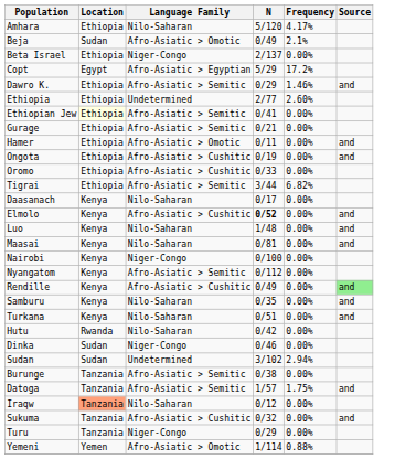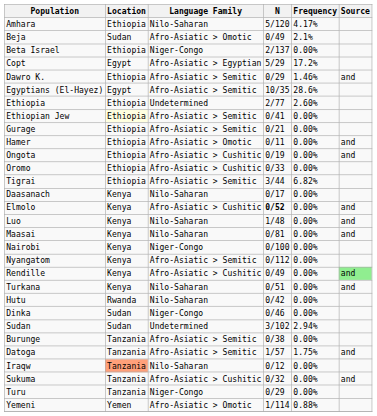+ row: Egyptians (El-Hayez) | Egypt | Afro-Asiatic > Semitic | 10/35 | 28.6%
- row: Samburu | Kenya | Nilo-Saharan | 0/35 | 0.00% | and
